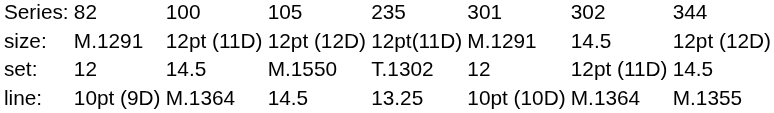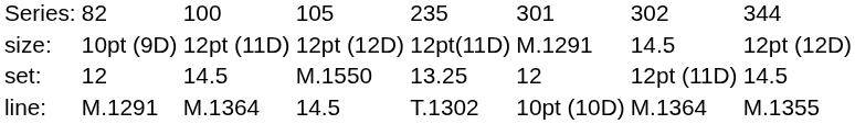size: | column 2: M.1291 -> 10pt (9D)
set: | column 5: T.1302 -> 13.25
line: | column 2: 10pt (9D) -> M.1291
line: | column 5: 13.25 -> T.1302
